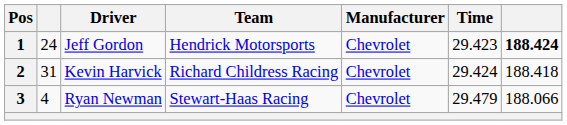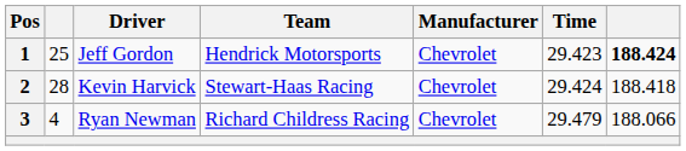1 | column 2: 24 -> 25
2 | column 2: 31 -> 28
2 | Team: Richard Childress Racing -> Stewart-Haas Racing
3 | Team: Stewart-Haas Racing -> Richard Childress Racing
